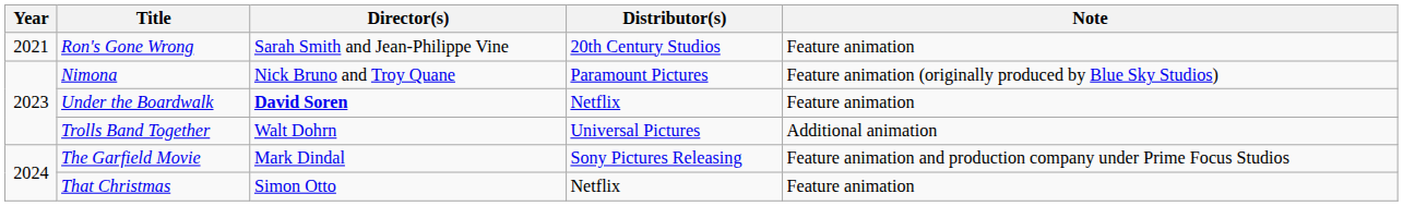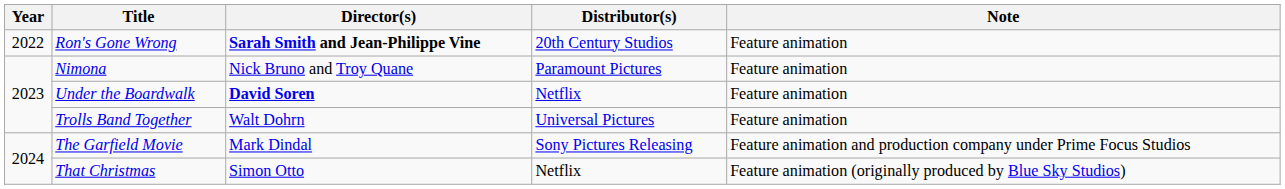Ron's Gone Wrong | Year: 2021 -> 2022
Ron's Gone Wrong | Director(s): normal -> bold
Nimona | Note: Feature animation (originally produced by Blue Sky Studios) -> Feature animation
Trolls Band Together | Note: Additional animation -> Feature animation
That Christmas | Note: Feature animation -> Feature animation (originally produced by Blue Sky Studios)
